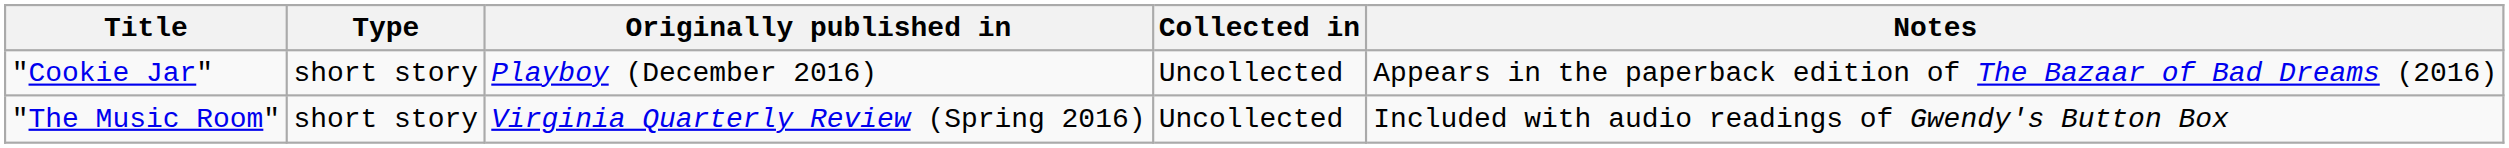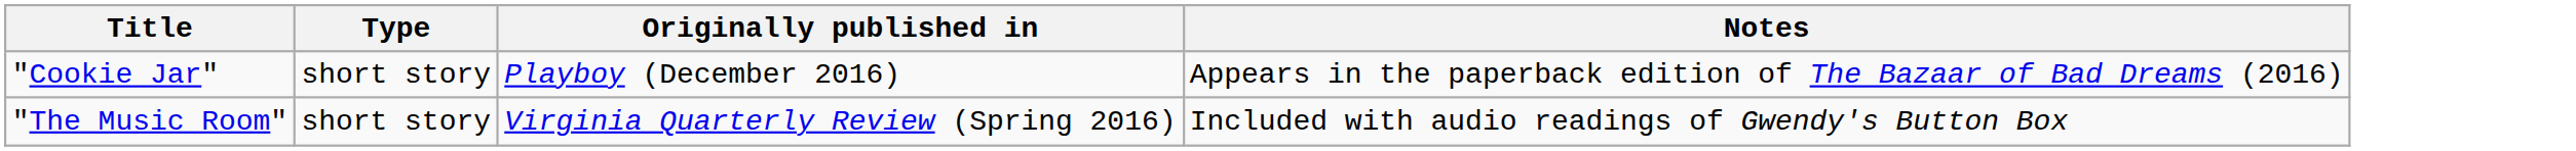- column: Collected in | Uncollected | Uncollected
